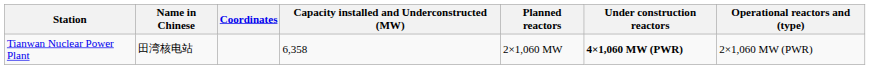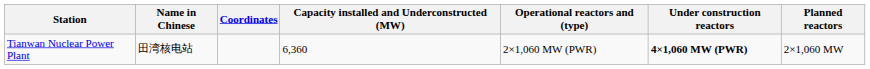columns swapped: Operational reactors and (type) <-> Planned reactors
Tianwan Nuclear Power Plant | Capacity installed and Underconstructed (MW): 6,358 -> 6,360
